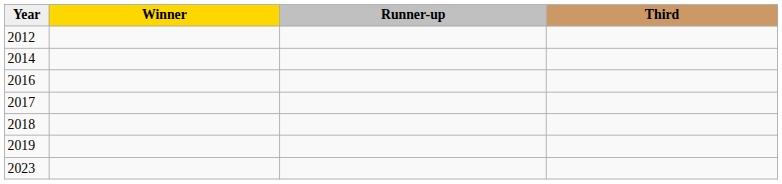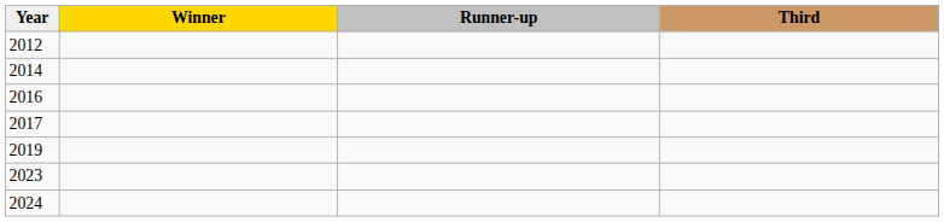- row: 2018
+ row: 2024
